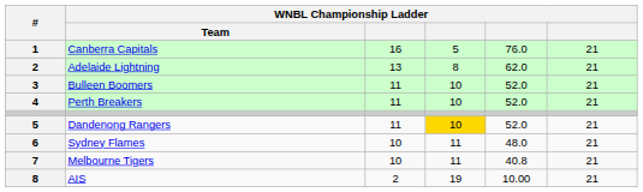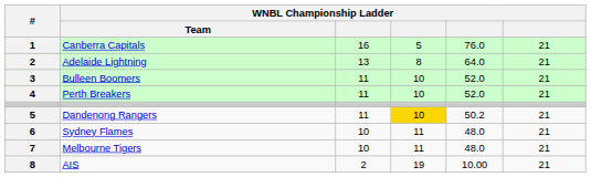Adelaide Lightning | column 5: 62.0 -> 64.0
Dandenong Rangers | column 5: 52.0 -> 50.2
Melbourne Tigers | column 5: 40.8 -> 48.0
